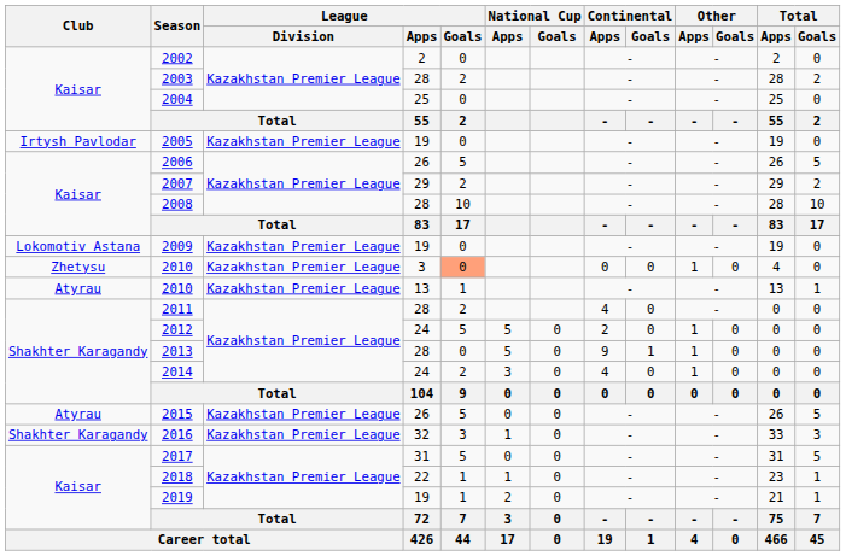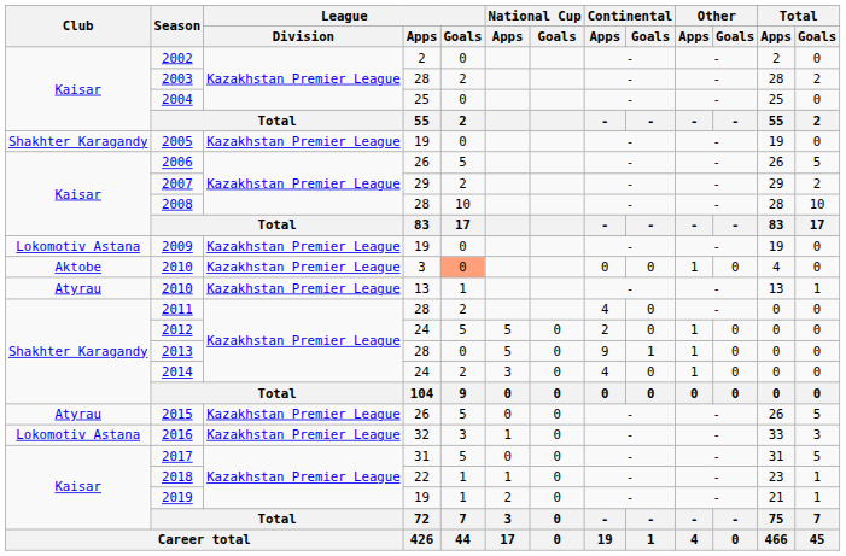2005 | Club: Irtysh Pavlodar -> Shakhter Karagandy
2010 / 3 | Club: Zhetysu -> Aktobe
2016 | Club: Shakhter Karagandy -> Lokomotiv Astana
